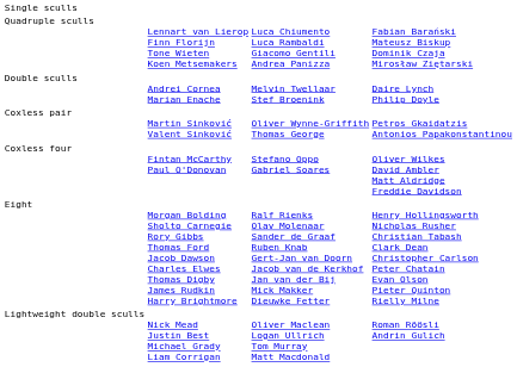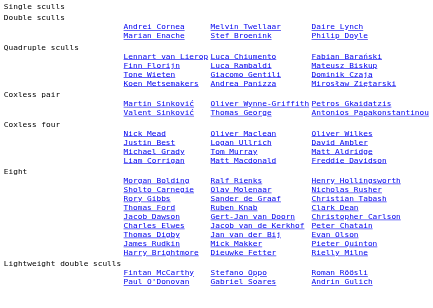rows swapped: Double sculls <-> Quadruple sculls
Coxless four | column 2: Fintan McCarthy Paul O'Donovan -> Nick Mead Justin Best Michael Grady Liam Corrigan
Coxless four | column 3: Stefano Oppo Gabriel Soares -> Oliver Maclean Logan Ullrich Tom Murray Matt Macdonald
Lightweight double sculls | column 2: Nick Mead Justin Best Michael Grady Liam Corrigan -> Fintan McCarthy Paul O'Donovan
Lightweight double sculls | column 3: Oliver Maclean Logan Ullrich Tom Murray Matt Macdonald -> Stefano Oppo Gabriel Soares
